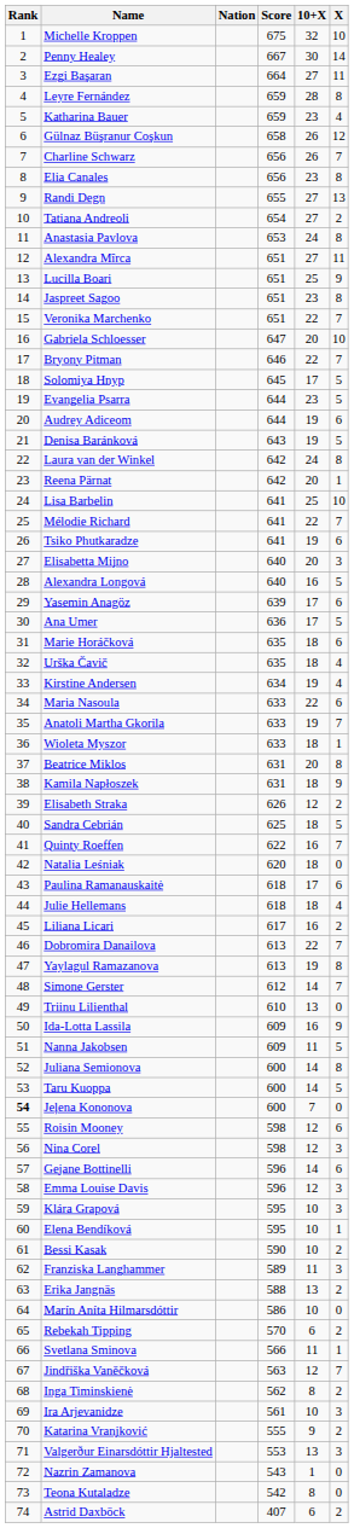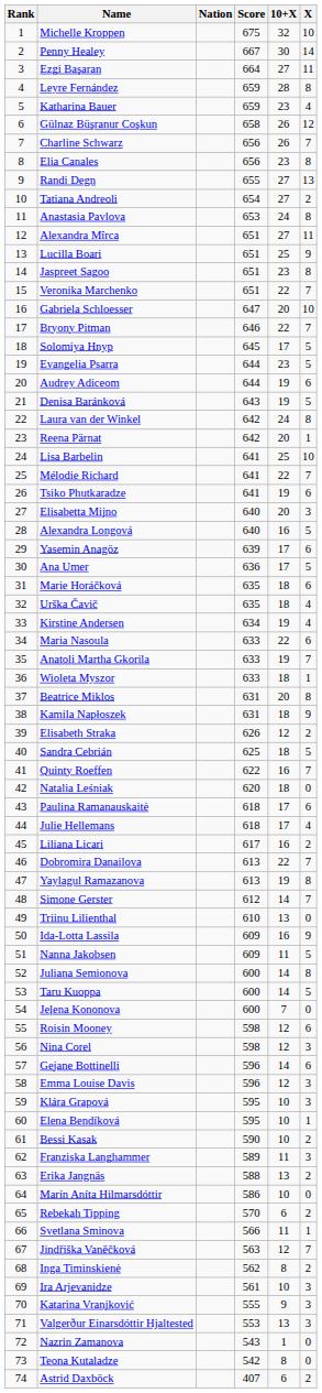Julie Hellemans | 10+X: 18 -> 17
Jeļena Kononova | Rank: bold -> normal
Katarina Vranjković | X: 2 -> 3
